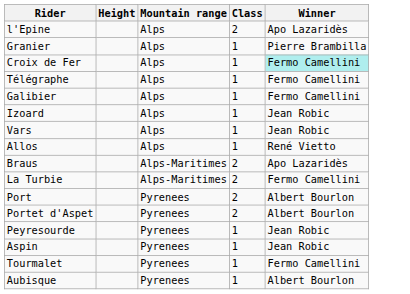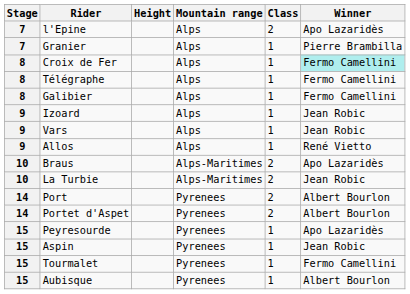+ column: Stage | 7 | 7 | 8 | 8 | 8 | 9 | 9 | 9 | 10 | 10 | 14 | 14 | 15 | 15 | 15 | 15
La Turbie | Winner: Fermo Camellini -> Jean Robic
Peyresourde | Winner: Jean Robic -> Apo Lazaridès
